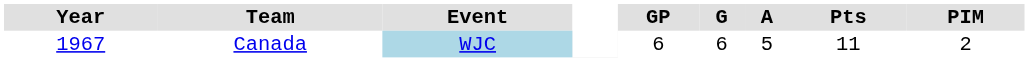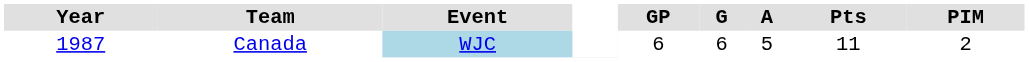Canada | Year: 1967 -> 1987
